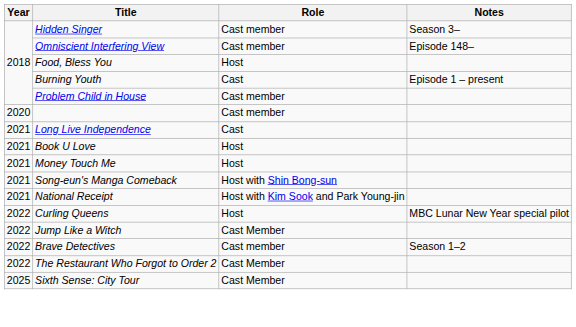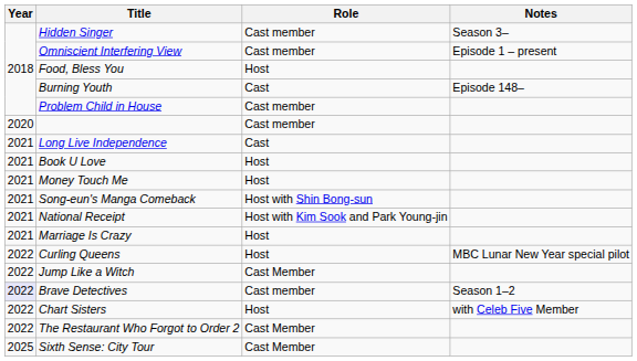Omniscient Interfering View | Notes: Episode 148– -> Episode 1 – present
Burning Youth | Notes: Episode 1 – present -> Episode 148–
+ row: 2021 | Marriage Is Crazy | Host
Brave Detectives | Year: no background -> lavender background
+ row: 2022 | Chart Sisters | Host | with Celeb Five Member
